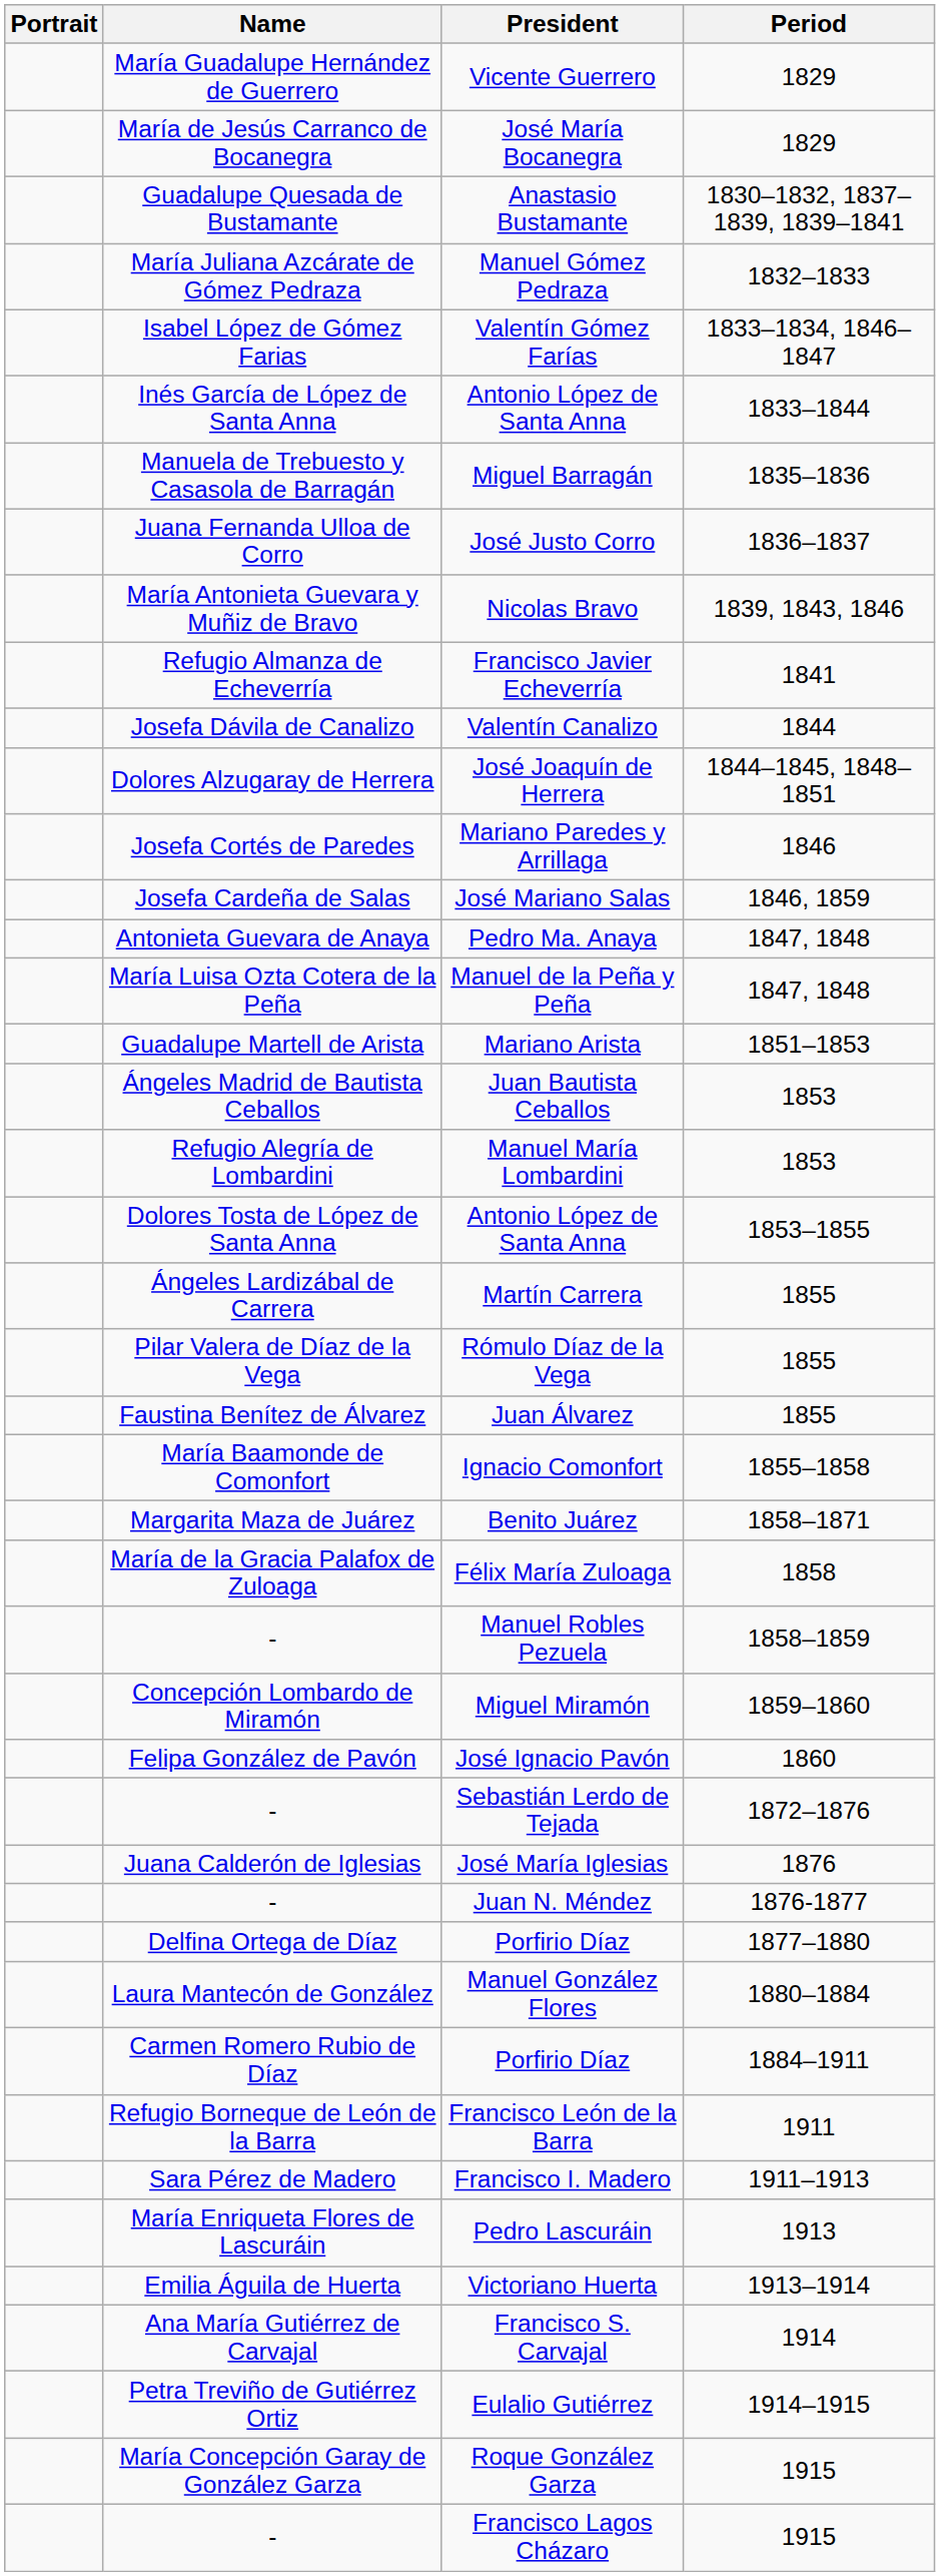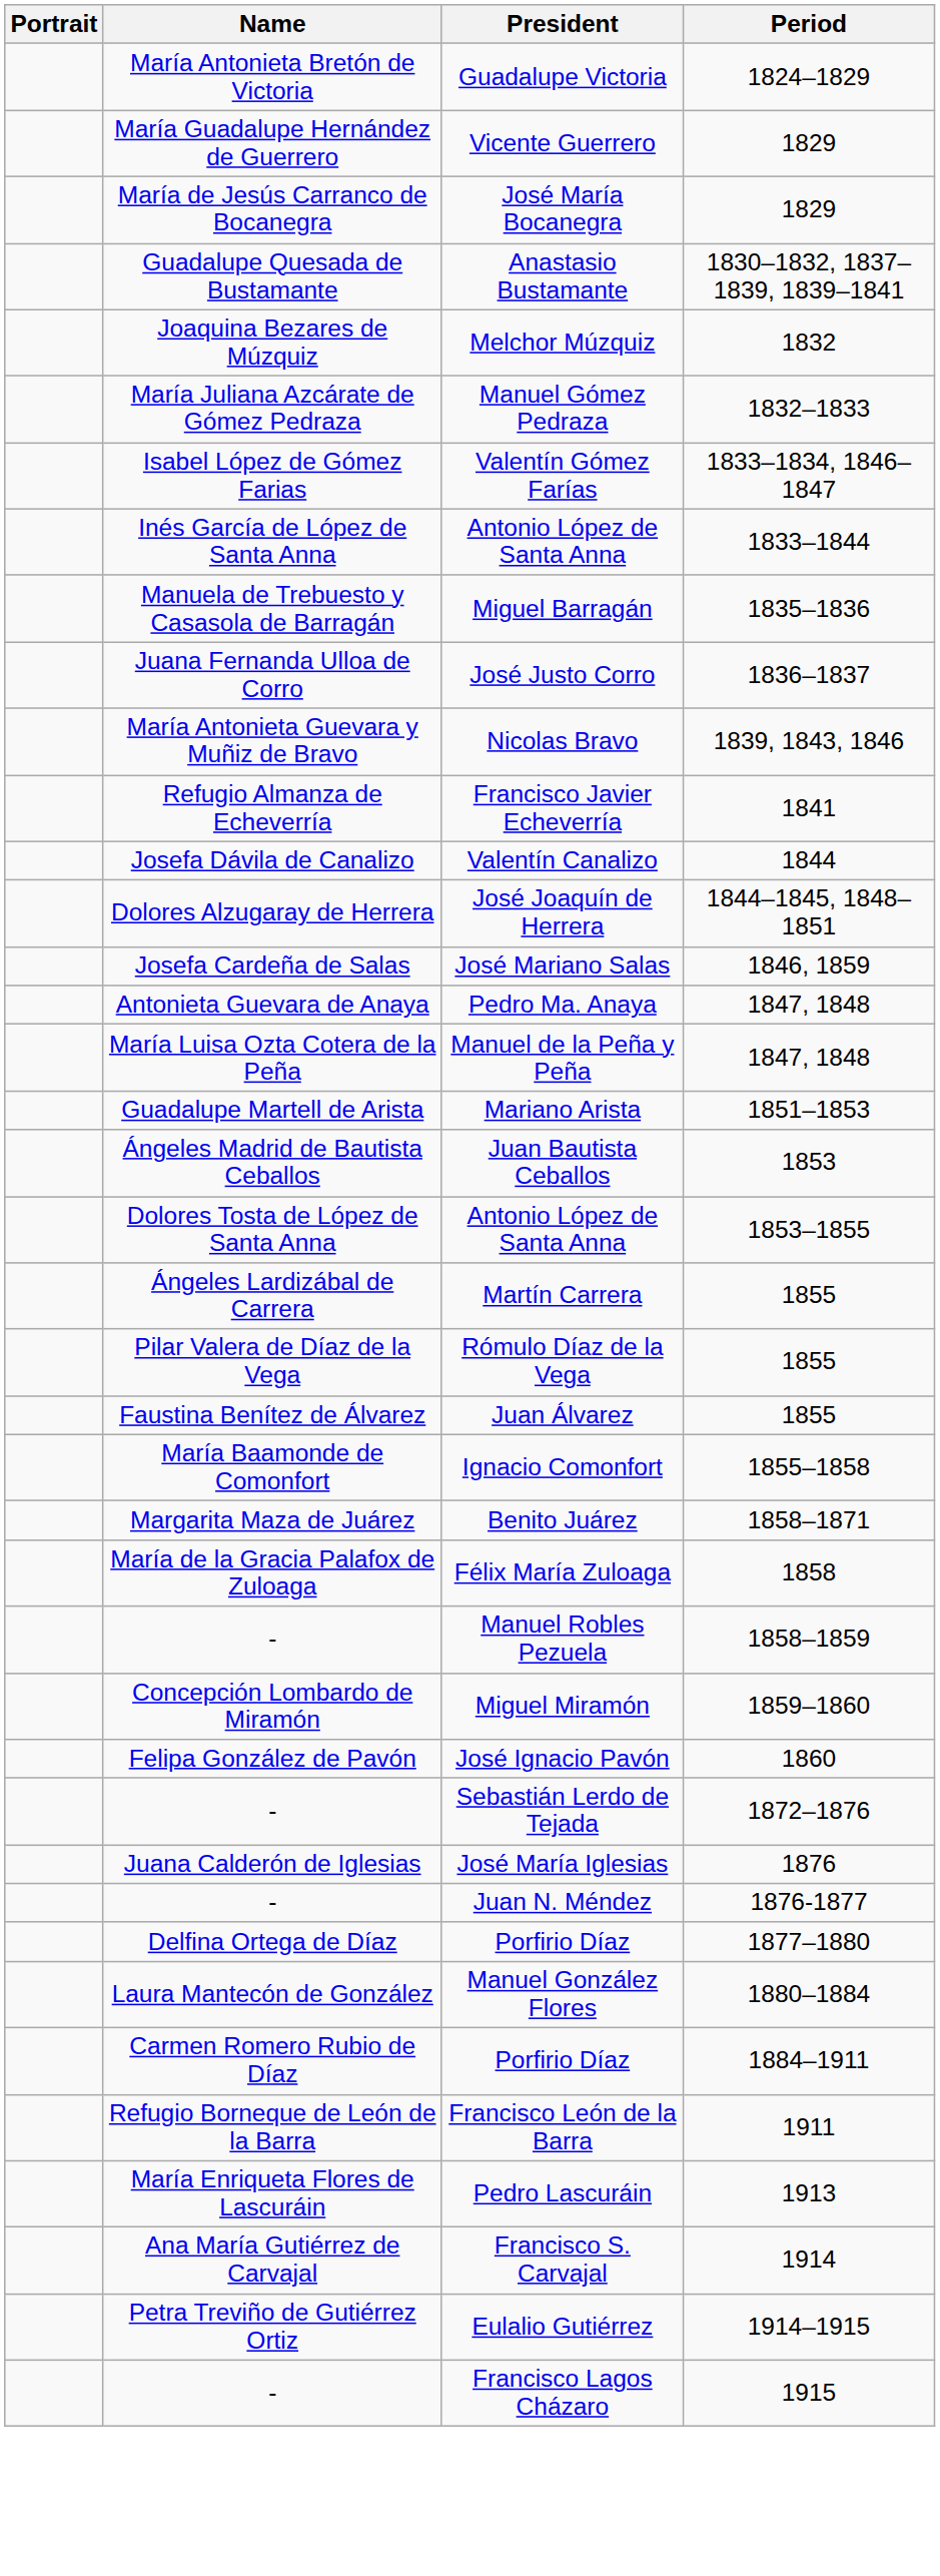+ row: María Antonieta Bretón de Victoria | Guadalupe Victoria | 1824–1829
+ row: Joaquina Bezares de Múzquiz | Melchor Múzquiz | 1832
- row: Josefa Cortés de Paredes | Mariano Paredes y Arrillaga | 1846
- row: Refugio Alegría de Lombardini | Manuel María Lombardini | 1853
- row: Sara Pérez de Madero | Francisco I. Madero | 1911–1913
- row: Emilia Águila de Huerta | Victoriano Huerta | 1913–1914
- row: María Concepción Garay de González Garza | Roque González Garza | 1915
